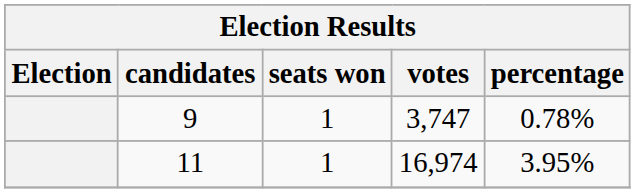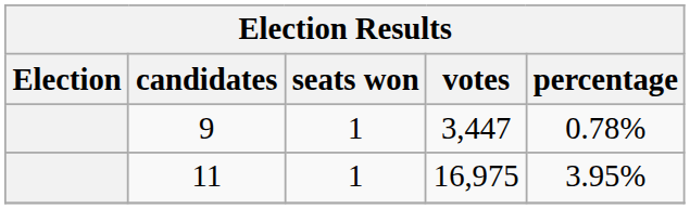9 | votes: 3,747 -> 3,447
11 | votes: 16,974 -> 16,975
